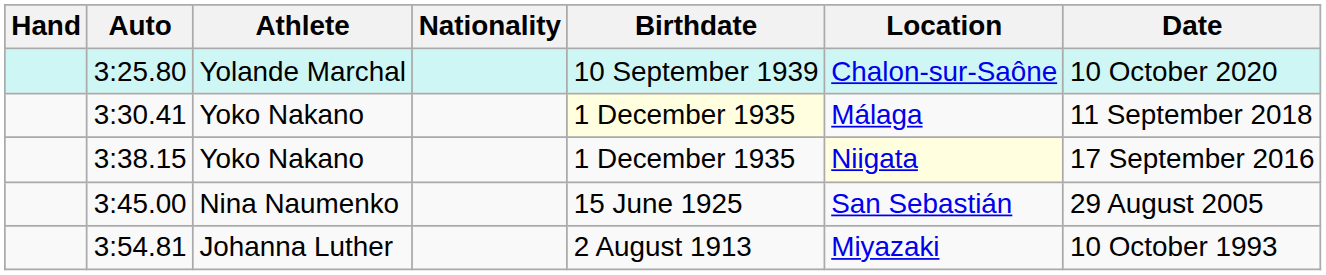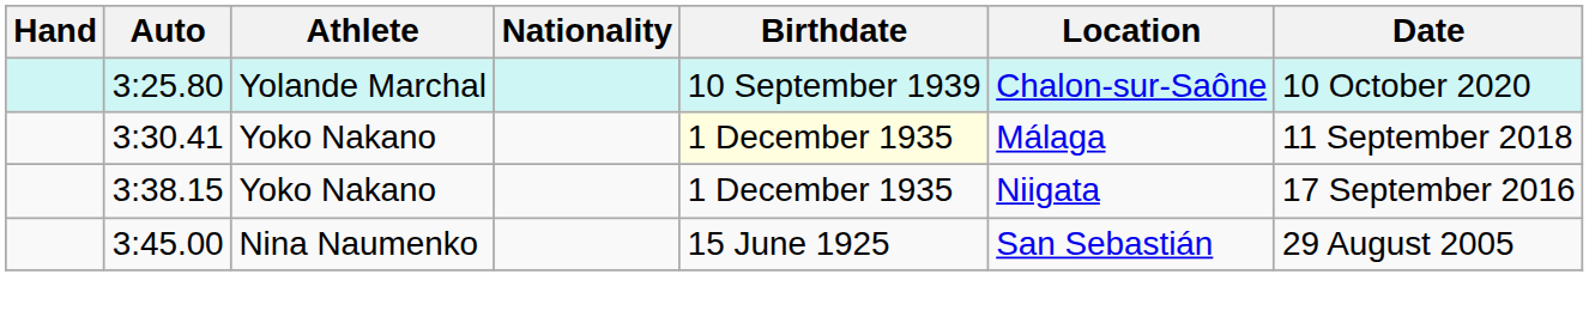3:38.15 | Location: lightyellow background -> no background
- row: 3:54.81 | Johanna Luther | 2 August 1913 | Miyazaki | 10 October 1993
